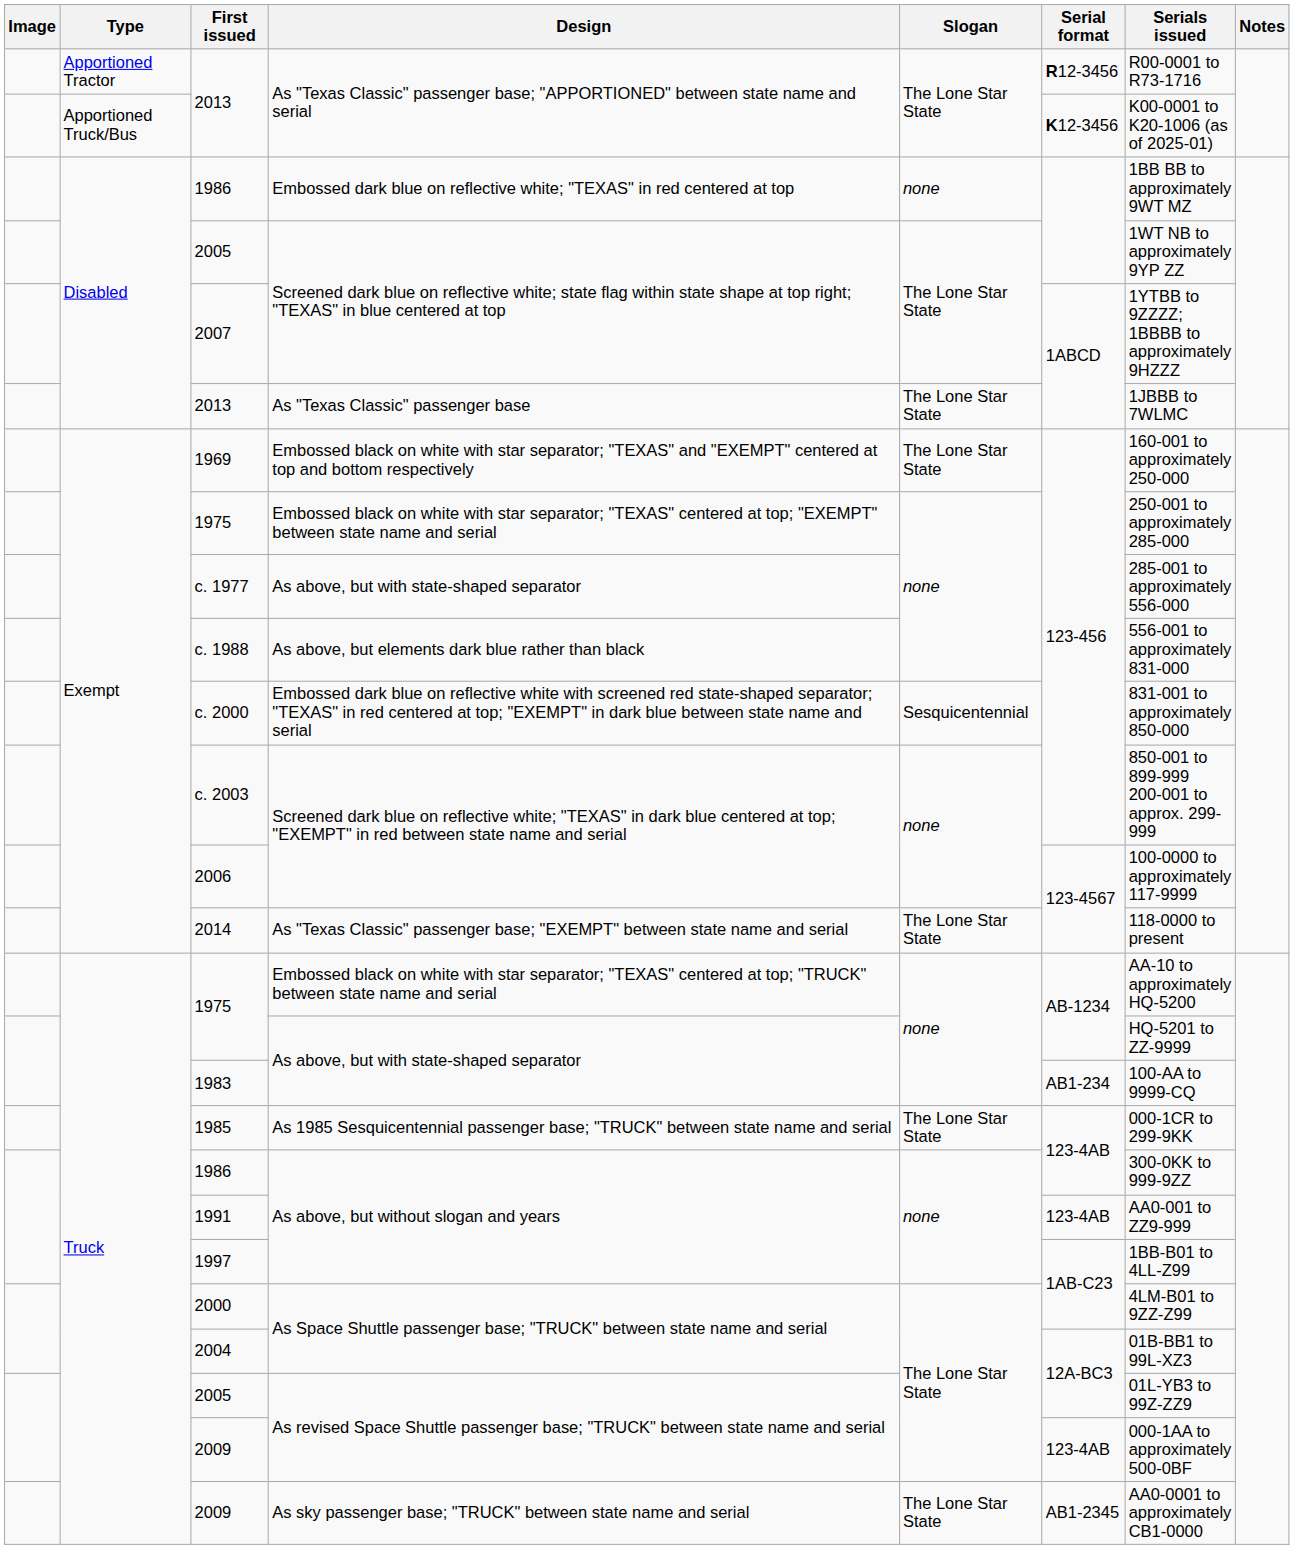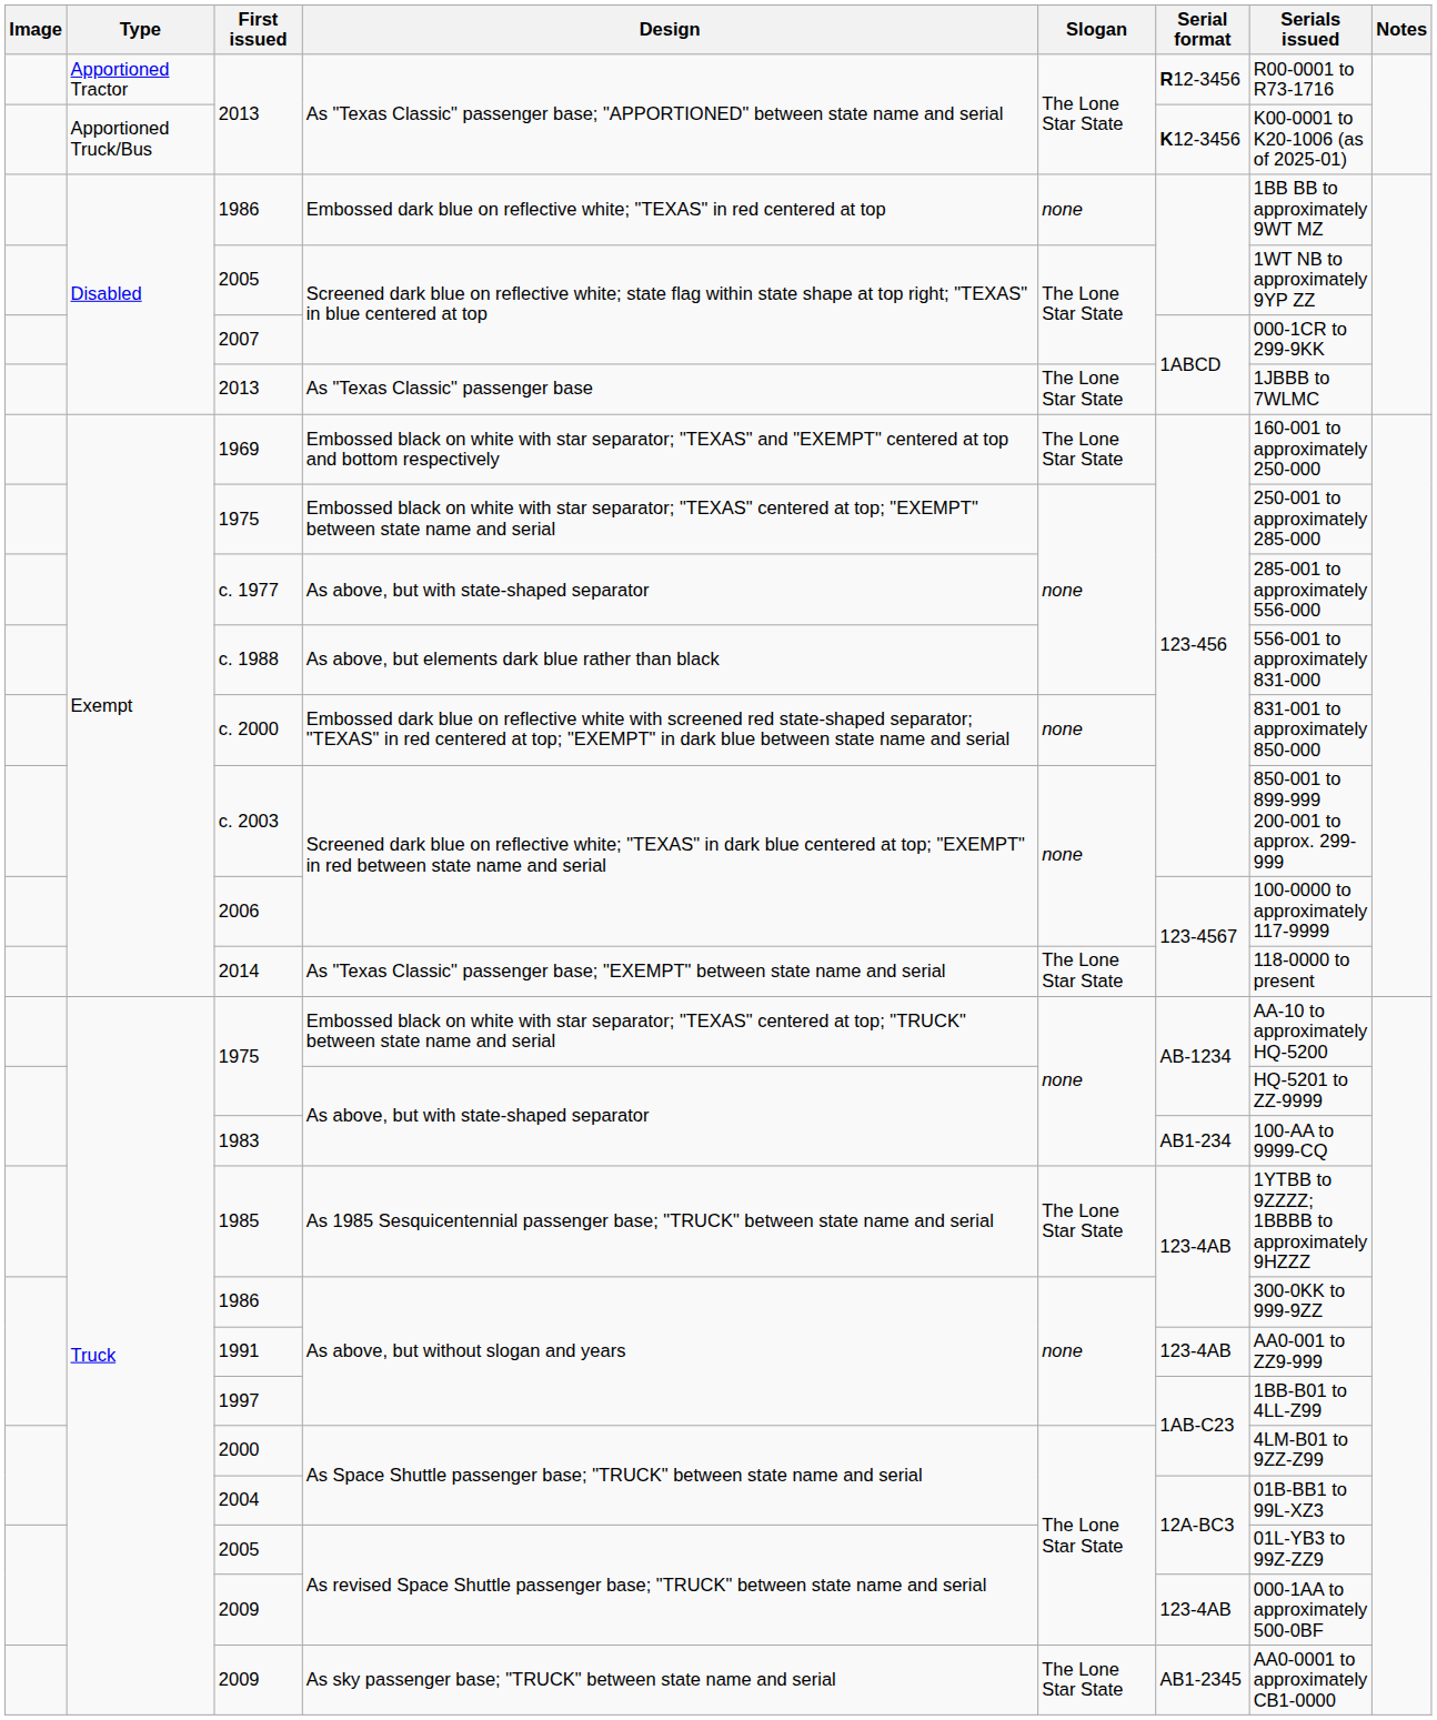2007 | Serials issued: 1YTBB to 9ZZZZ; 1BBBB to approximately 9HZZZ -> 000-1CR to 299-9KK
c. 2000 | Slogan: Sesquicentennial -> none
1985 | Serials issued: 000-1CR to 299-9KK -> 1YTBB to 9ZZZZ; 1BBBB to approximately 9HZZZ
